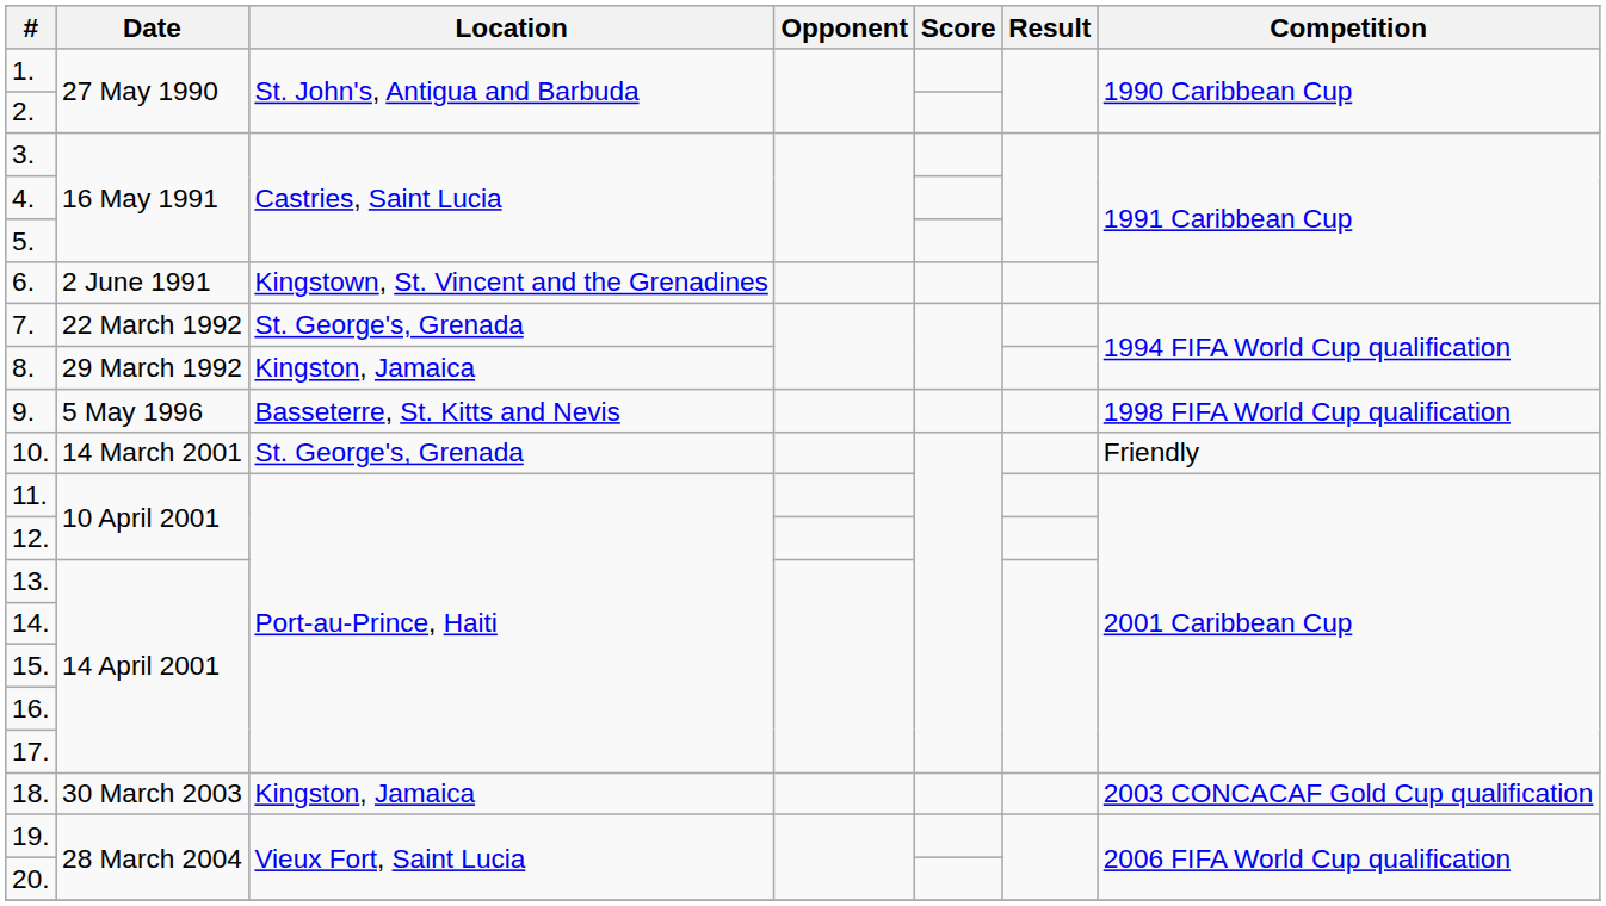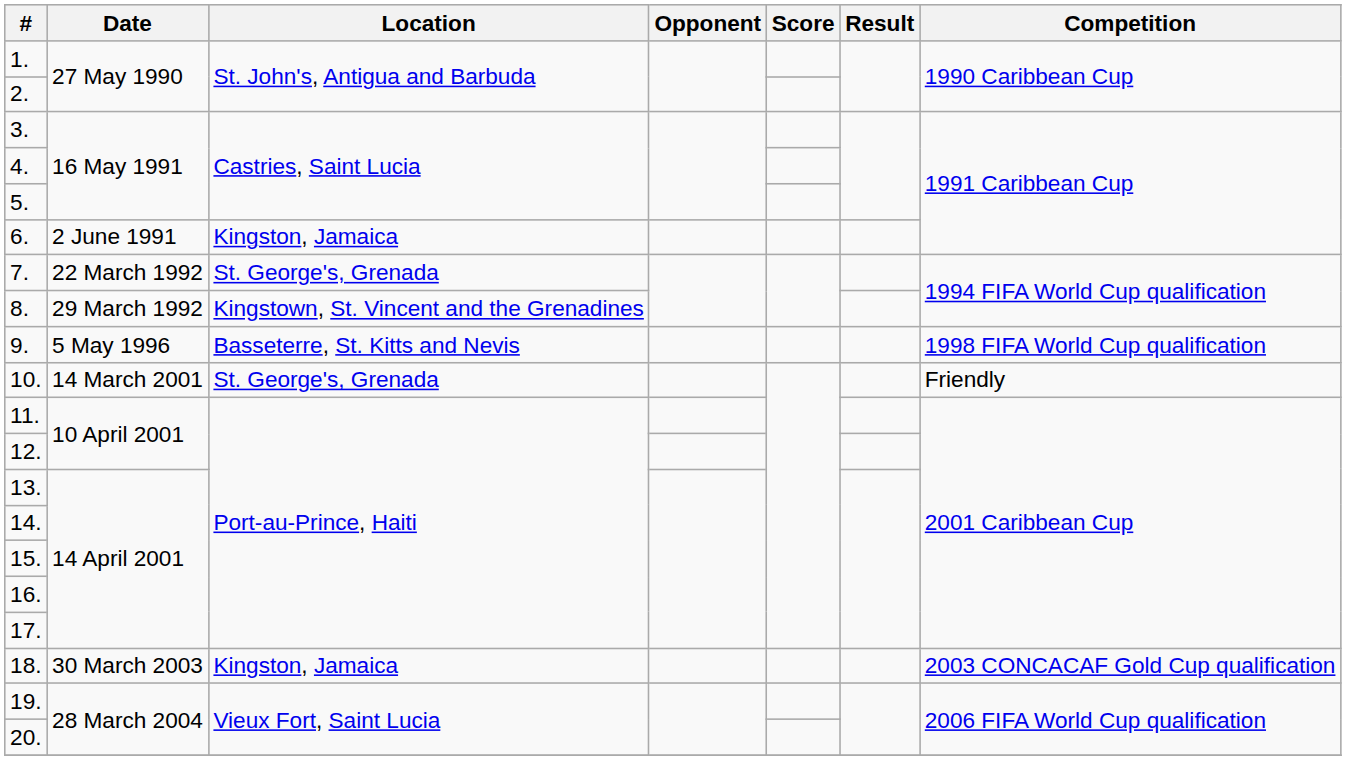6. | Location: Kingstown, St. Vincent and the Grenadines -> Kingston, Jamaica
8. | Location: Kingston, Jamaica -> Kingstown, St. Vincent and the Grenadines
